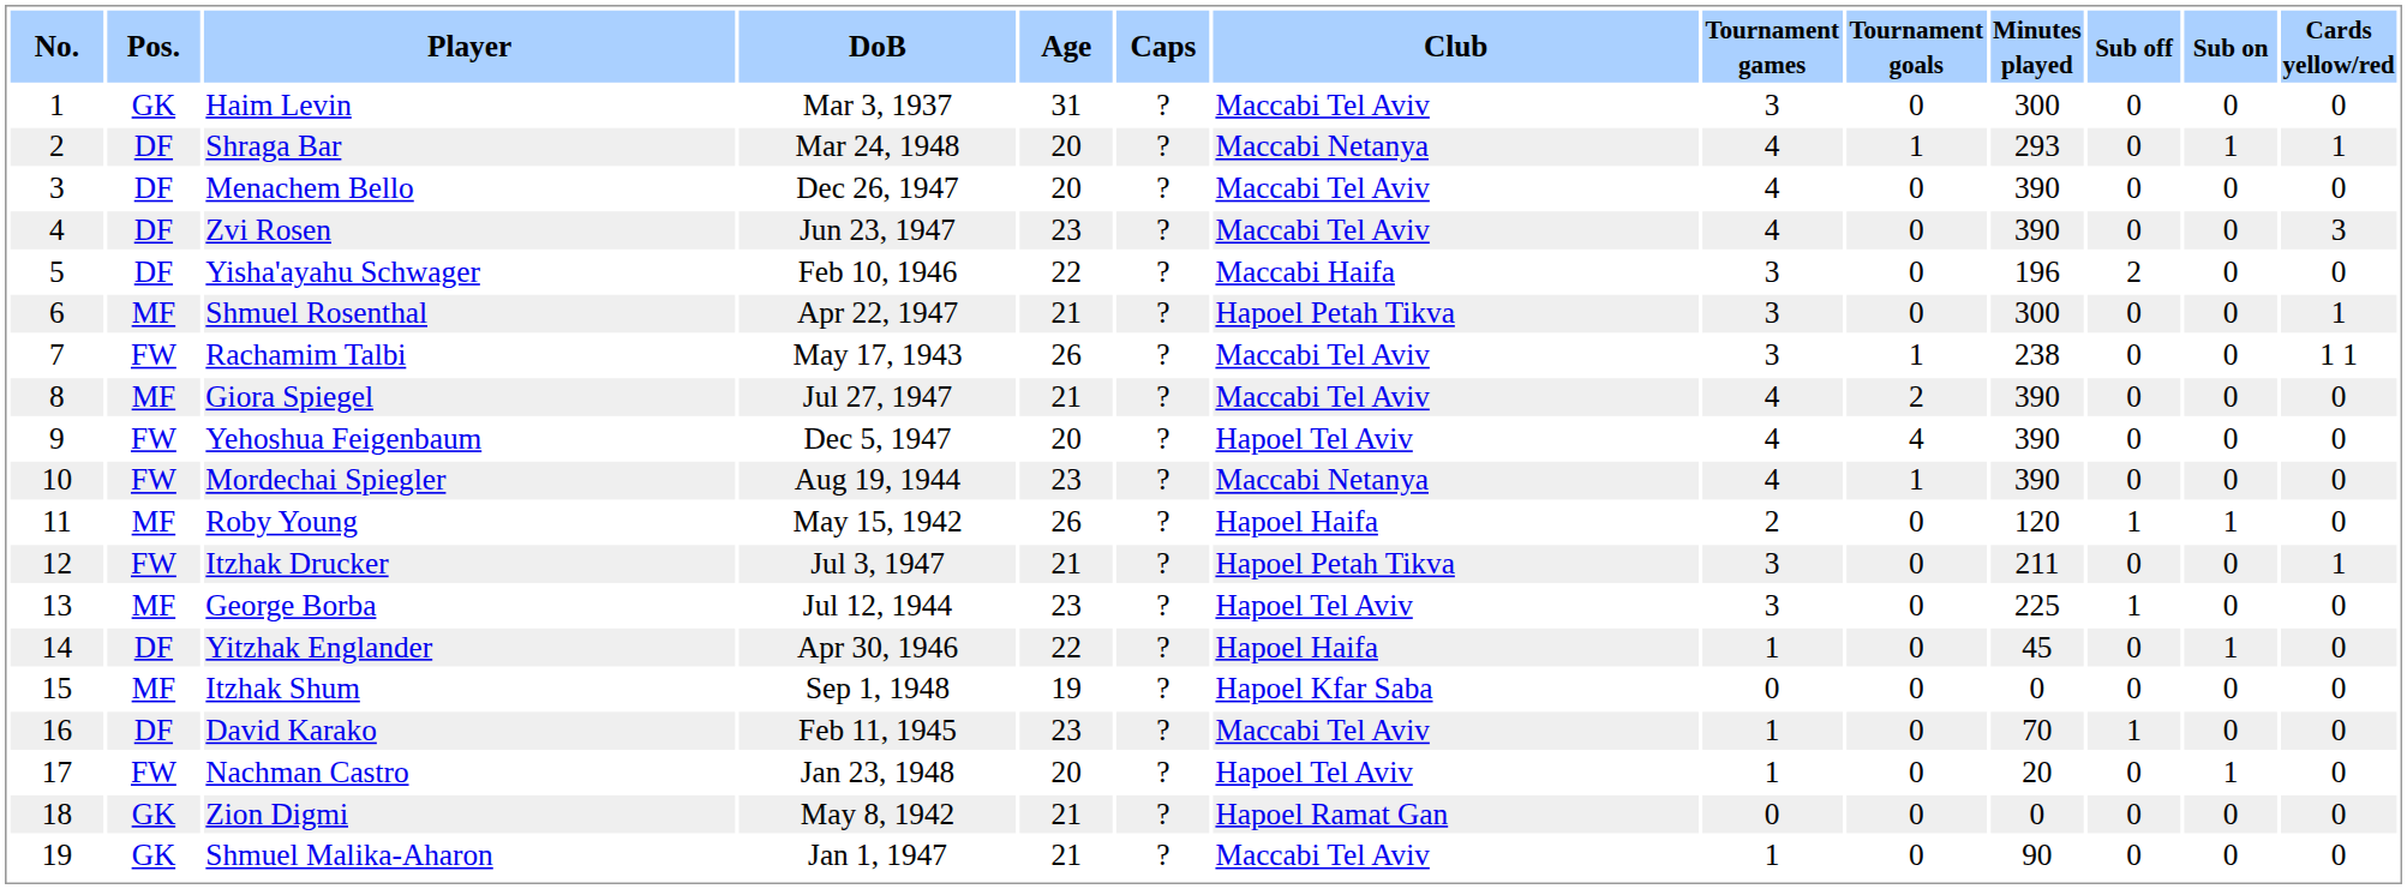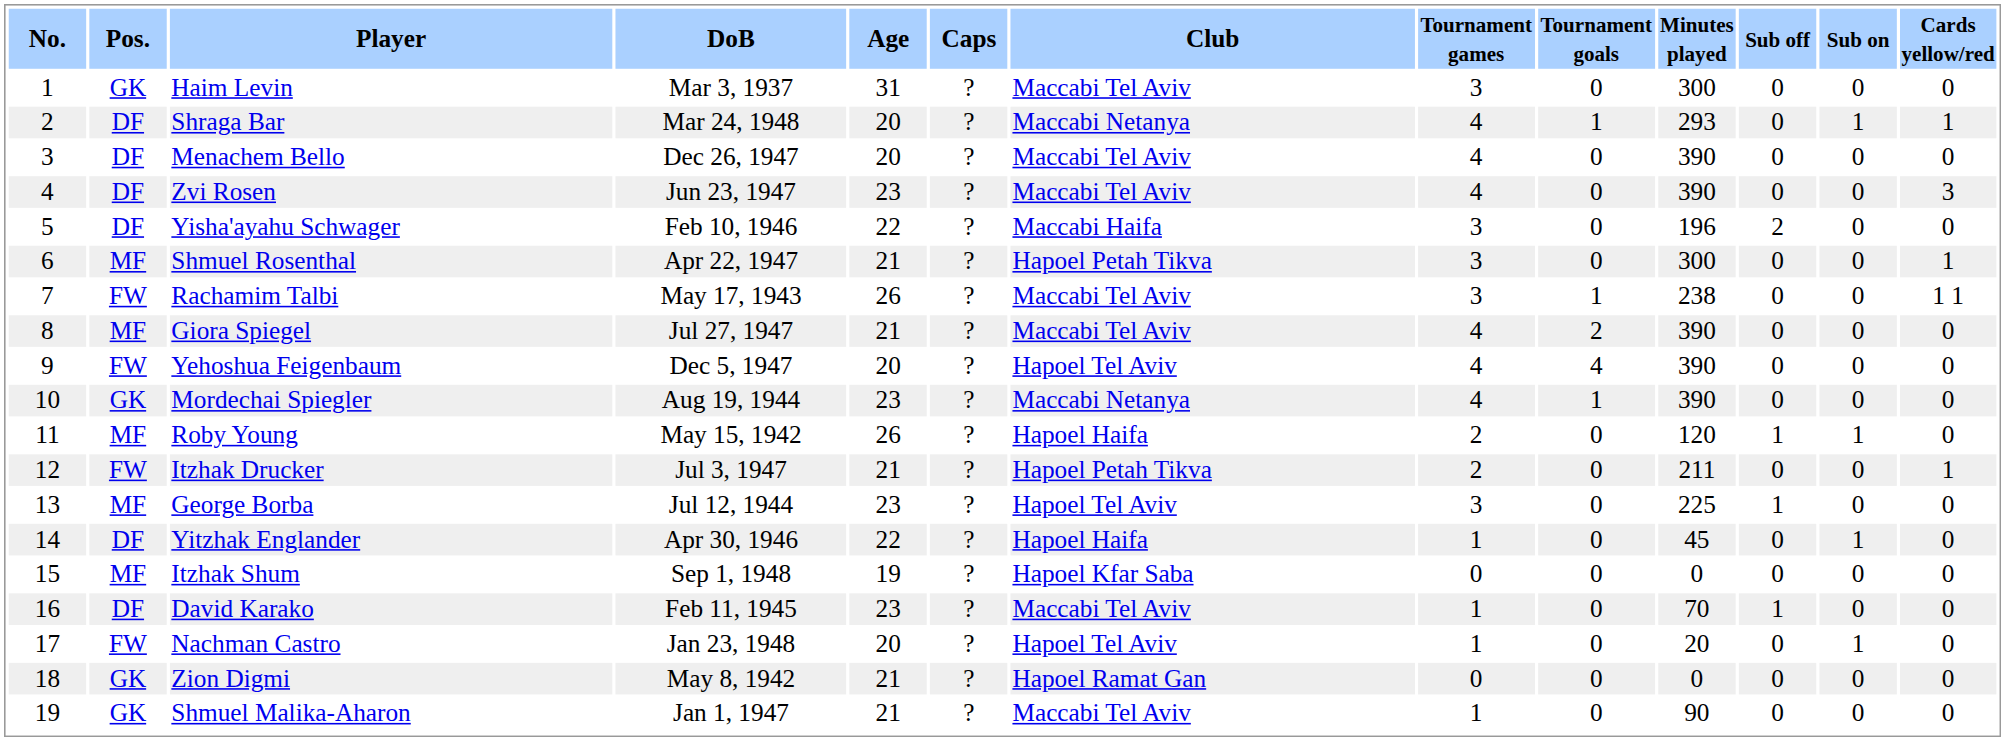Mordechai Spiegler | Pos.: FW -> GK
Itzhak Drucker | Tournament games: 3 -> 2
